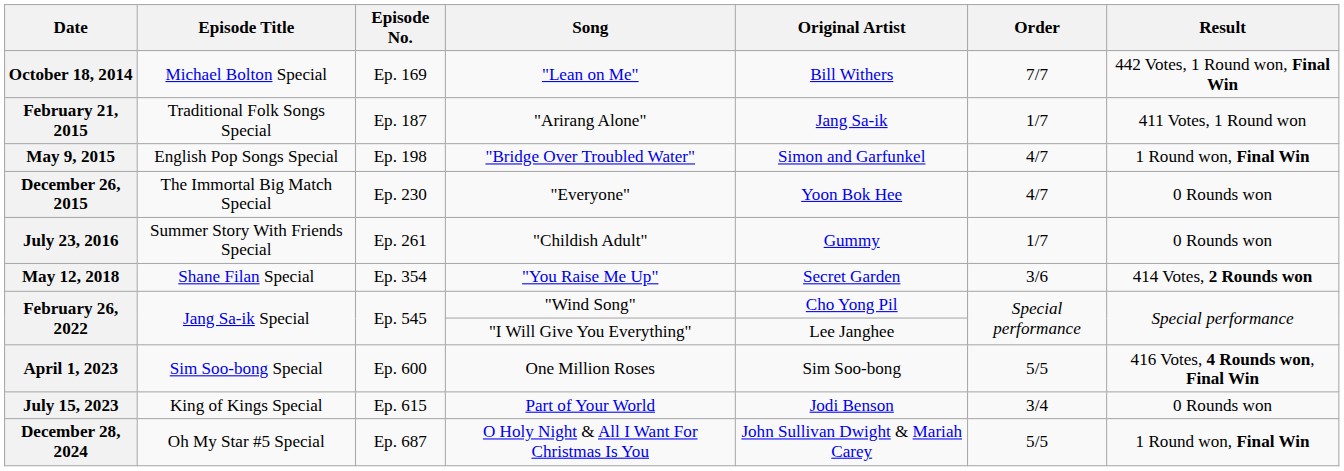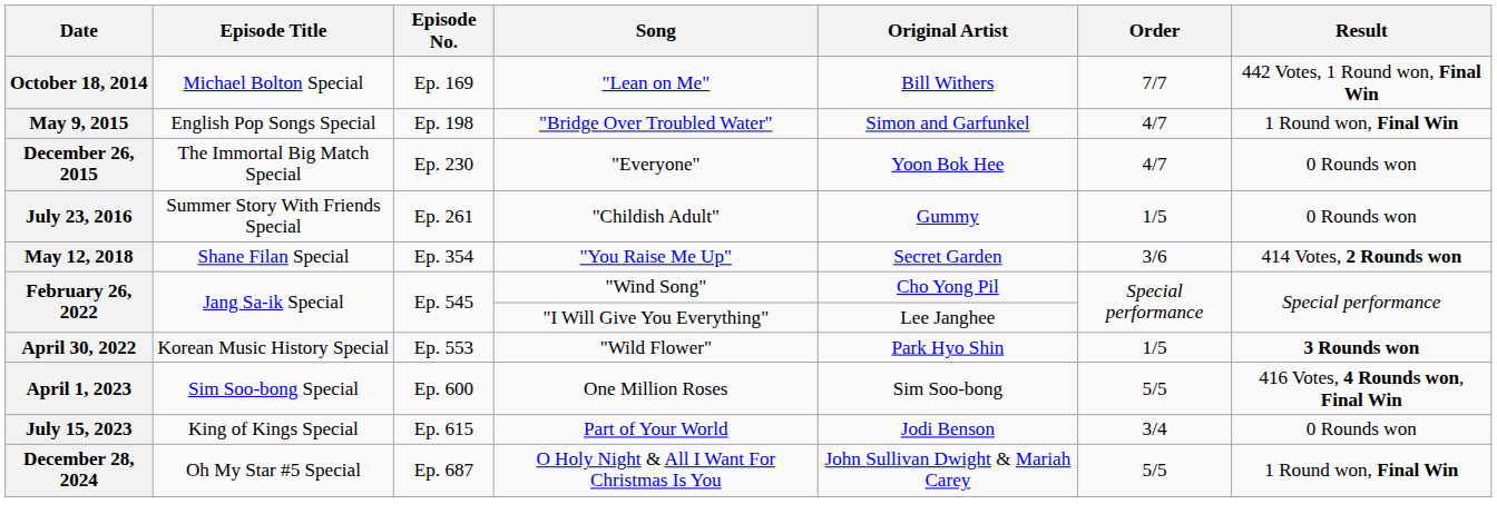- row: February 21, 2015 | Traditional Folk Songs Special | Ep. 187 | "Arirang Alone" | Jang Sa-ik | 1/7 | 411 Votes, 1 Round won
July 23, 2016 | Order: 1/7 -> 1/5
+ row: April 30, 2022 | Korean Music History Special | Ep. 553 | "Wild Flower" | Park Hyo Shin | 1/5 | 3 Rounds won
